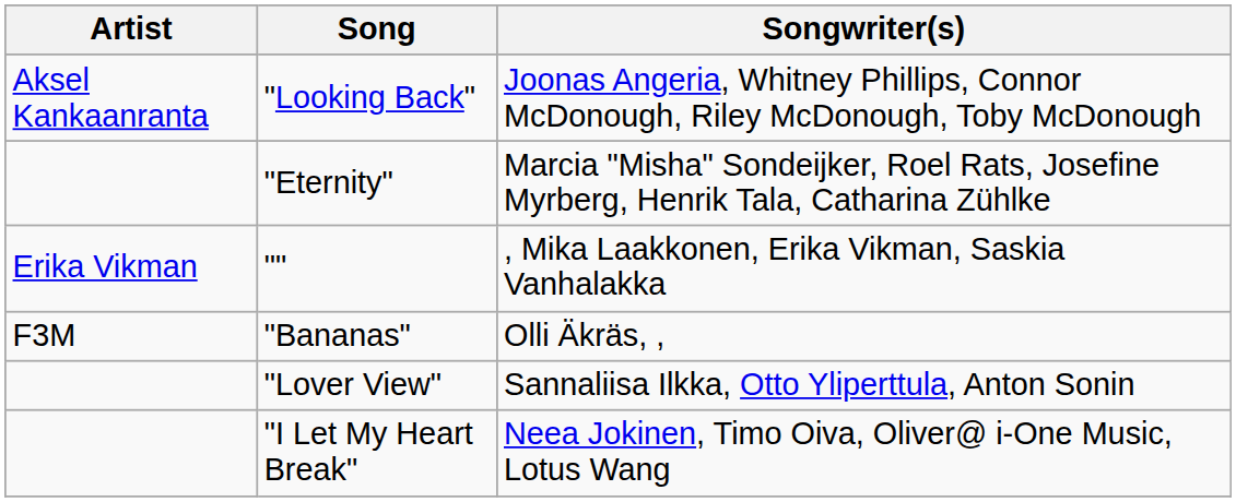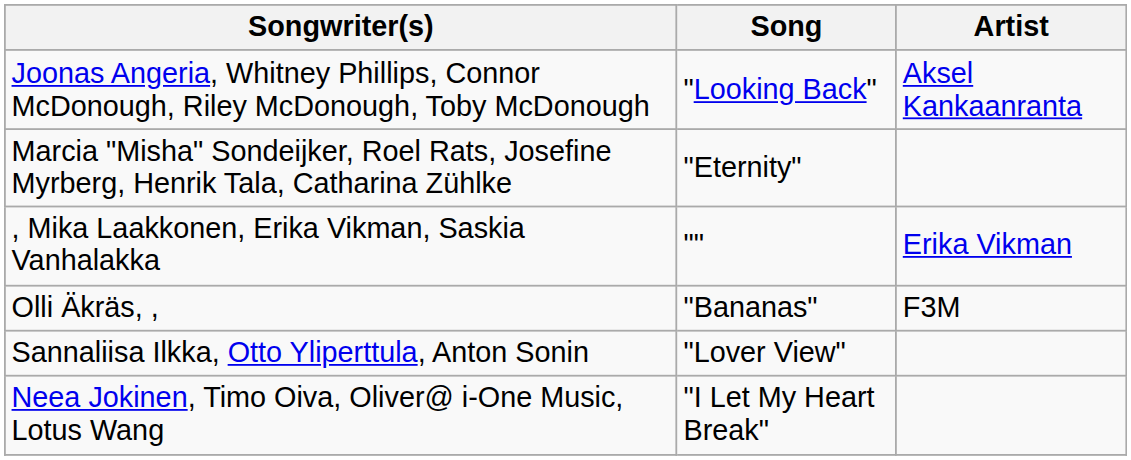columns swapped: Artist <-> Songwriter(s)
